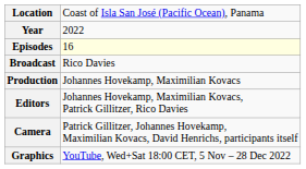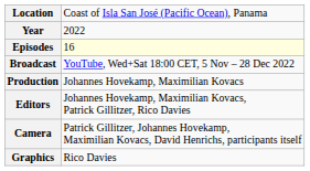Broadcast | column 2: Rico Davies -> YouTube, Wed+Sat 18:00 CET, 5 Nov – 28 Dec 2022
Graphics | column 2: YouTube, Wed+Sat 18:00 CET, 5 Nov – 28 Dec 2022 -> Rico Davies
